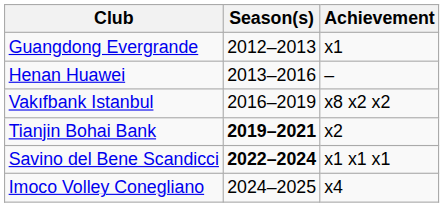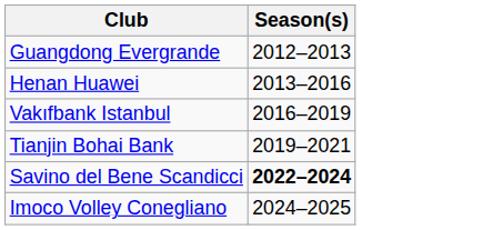- column: Achievement | x1 | – | x8 x2 x2 | x2 | x1 x1 x1 | x4
Tianjin Bohai Bank | Season(s): bold -> normal
